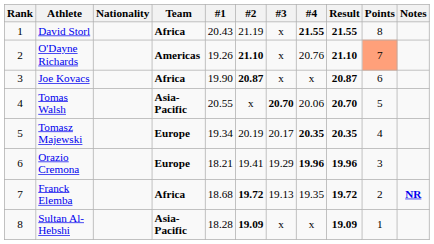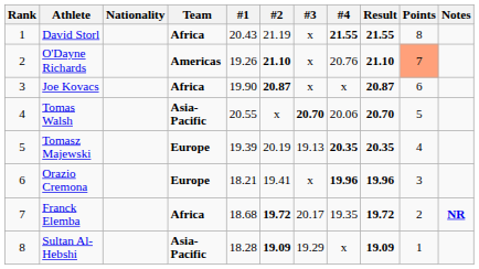Tomasz Majewski | #1: 19.34 -> 19.39
Tomasz Majewski | #3: 20.17 -> 19.13
Orazio Cremona | #3: 19.29 -> x
Franck Elemba | #3: 19.13 -> 20.17
Sultan Al-Hebshi | #3: x -> 19.29
